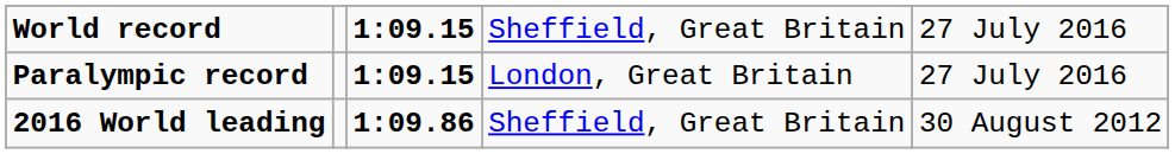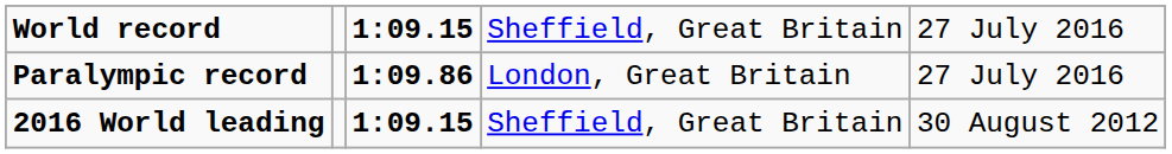Paralympic record | column 3: 1:09.15 -> 1:09.86
2016 World leading | column 3: 1:09.86 -> 1:09.15
